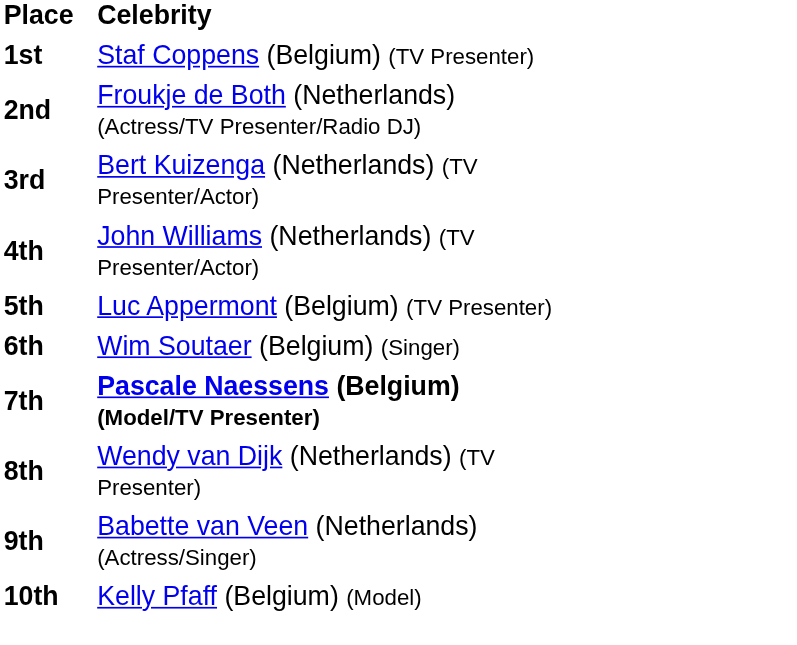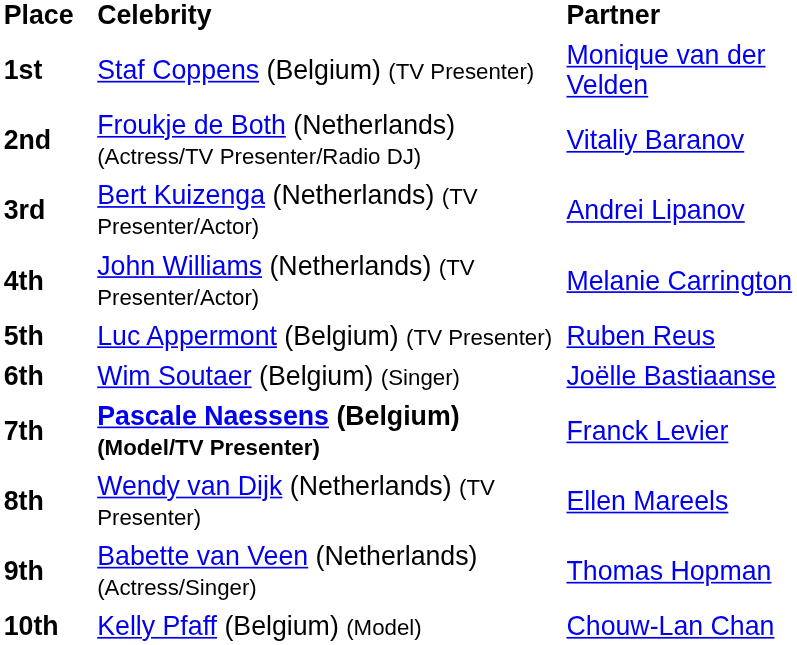+ column: Partner | Monique van der Velden | Vitaliy Baranov | Andrei Lipanov | Melanie Carrington | Ruben Reus | Joëlle Bastiaanse | Franck Levier | Ellen Mareels | Thomas Hopman | Chouw-Lan Chan
